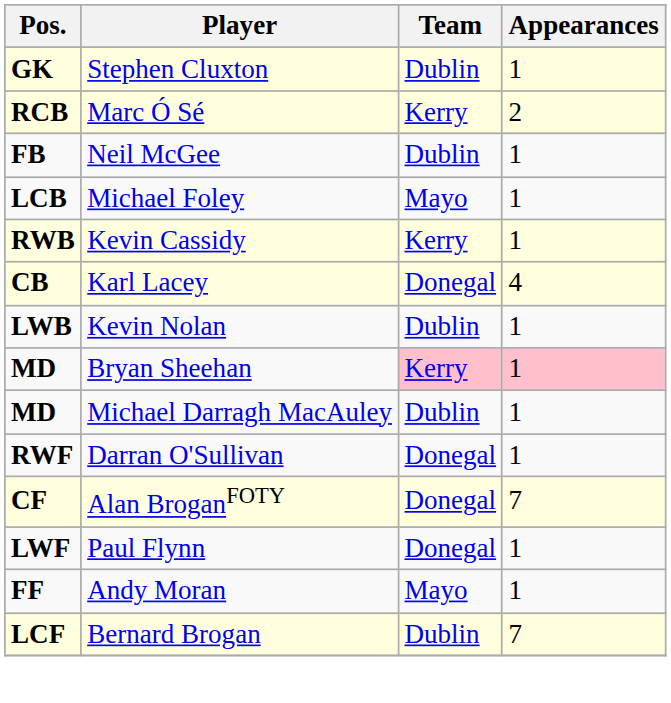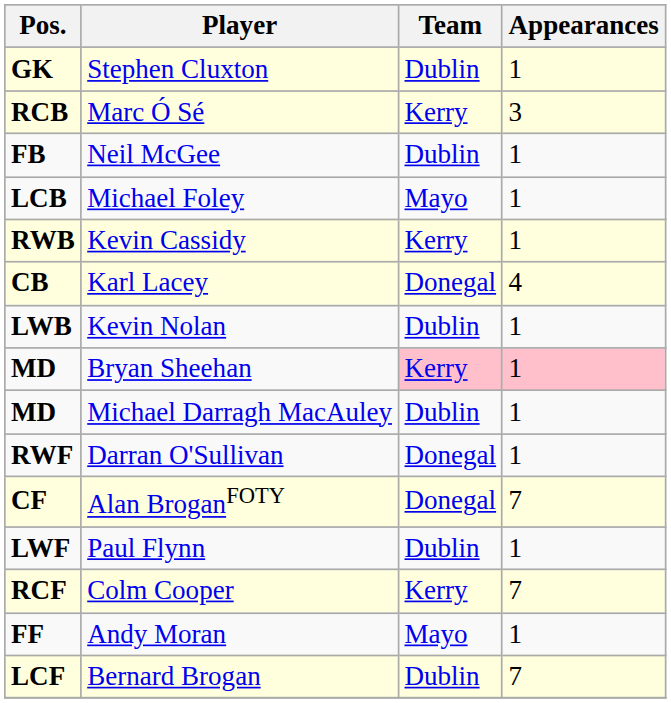Marc Ó Sé | Appearances: 2 -> 3
Paul Flynn | Team: Donegal -> Dublin
+ row: RCF | Colm Cooper | Kerry | 7
